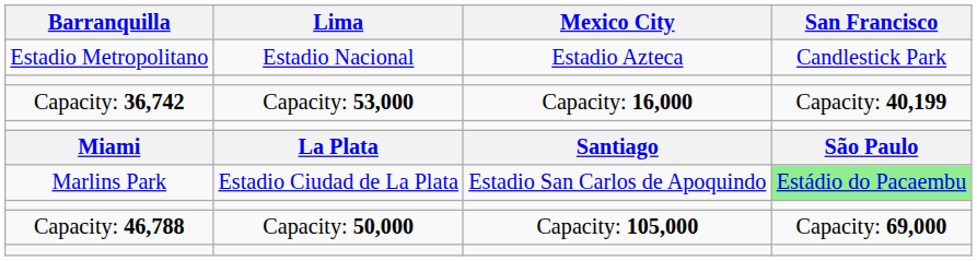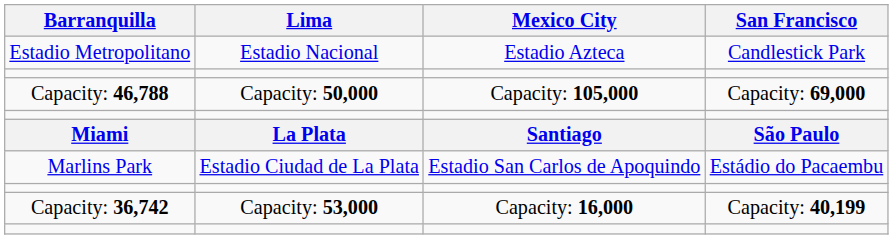rows swapped: Capacity: 46,788 <-> Capacity: 36,742
Marlins Park | San Francisco: lightgreen background -> no background
